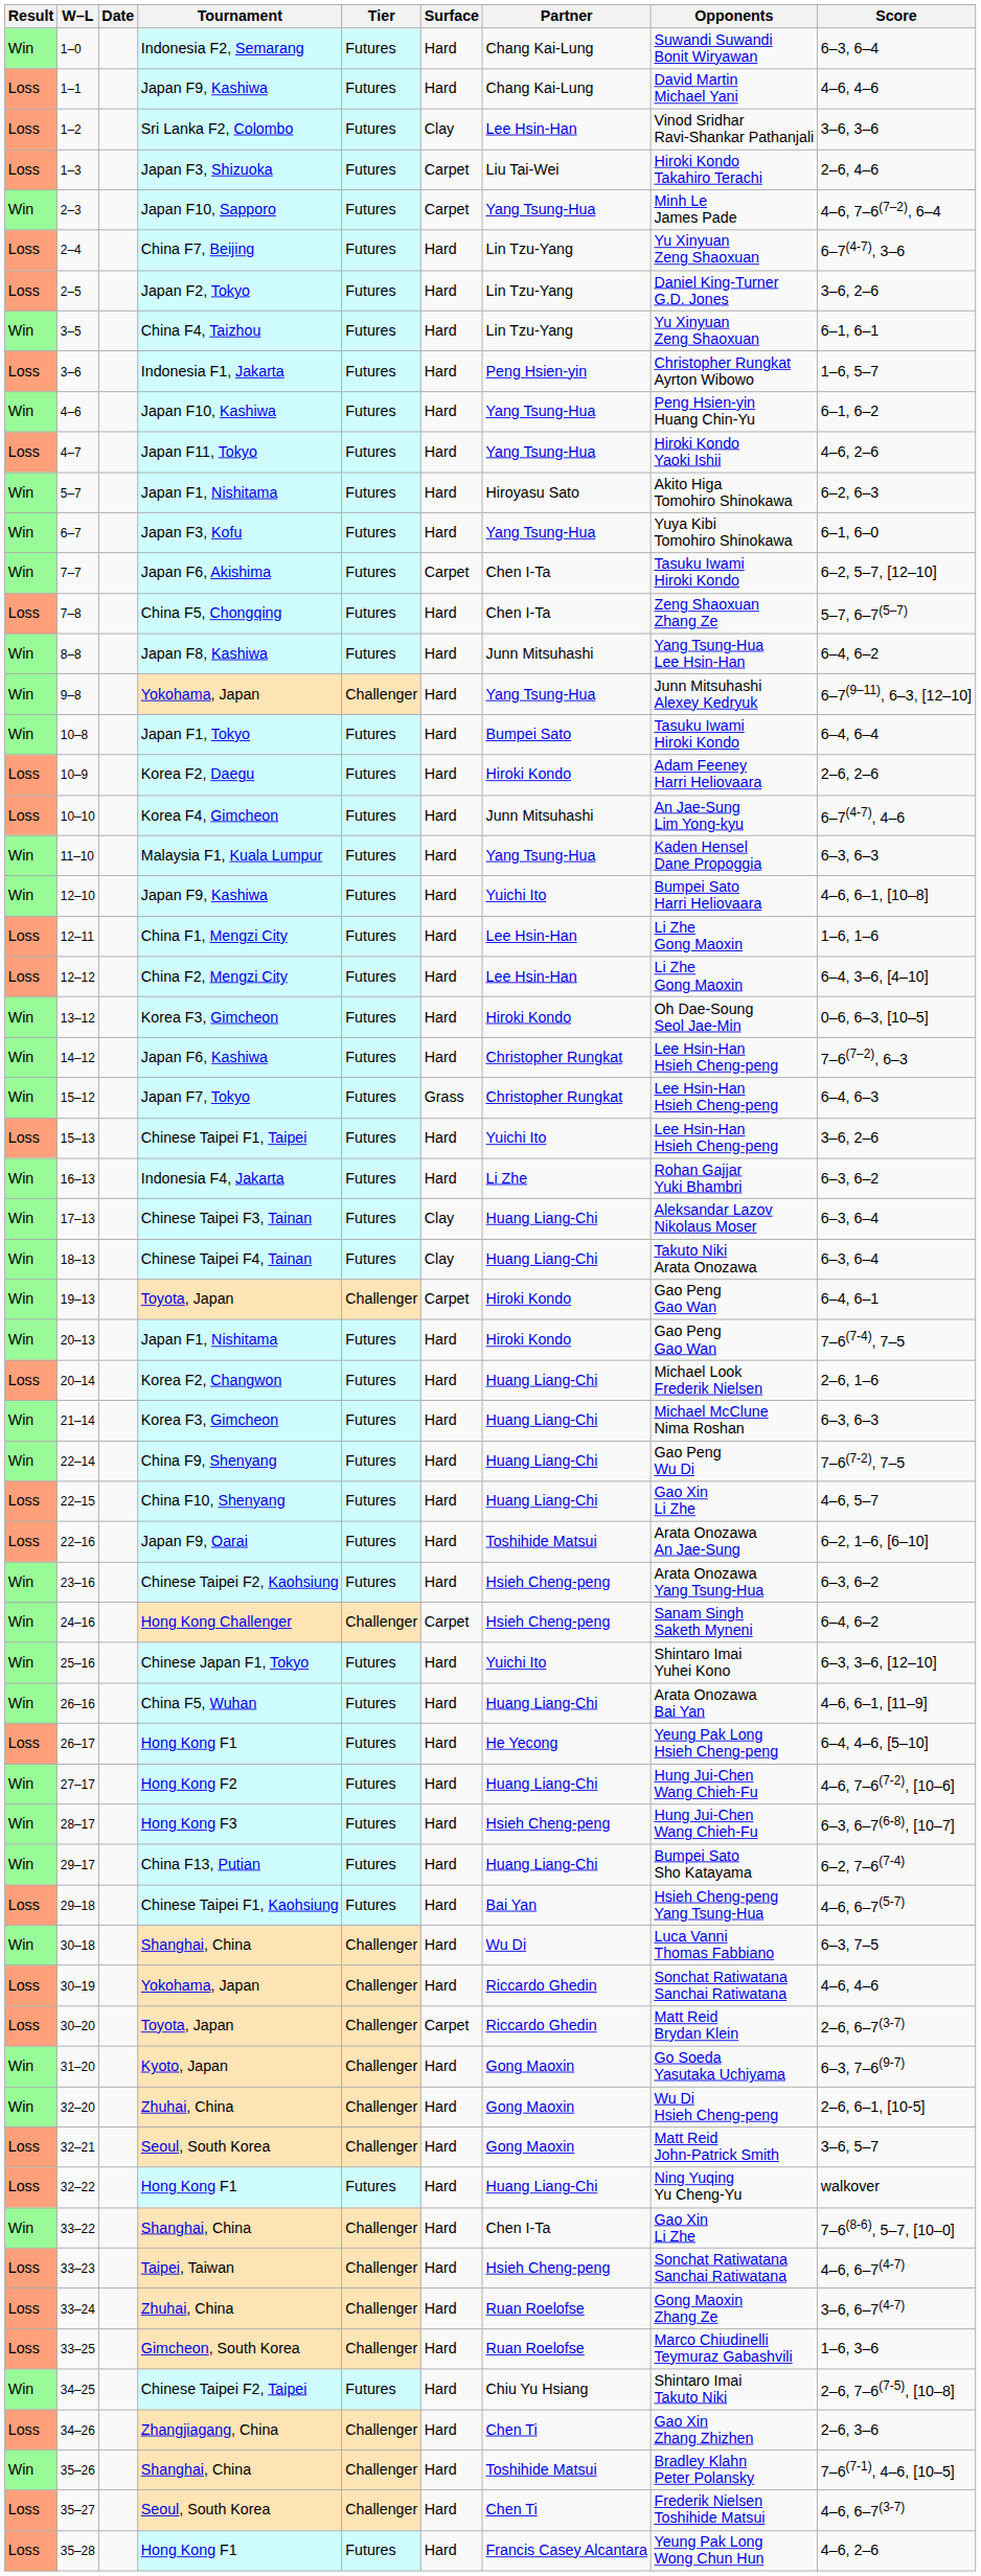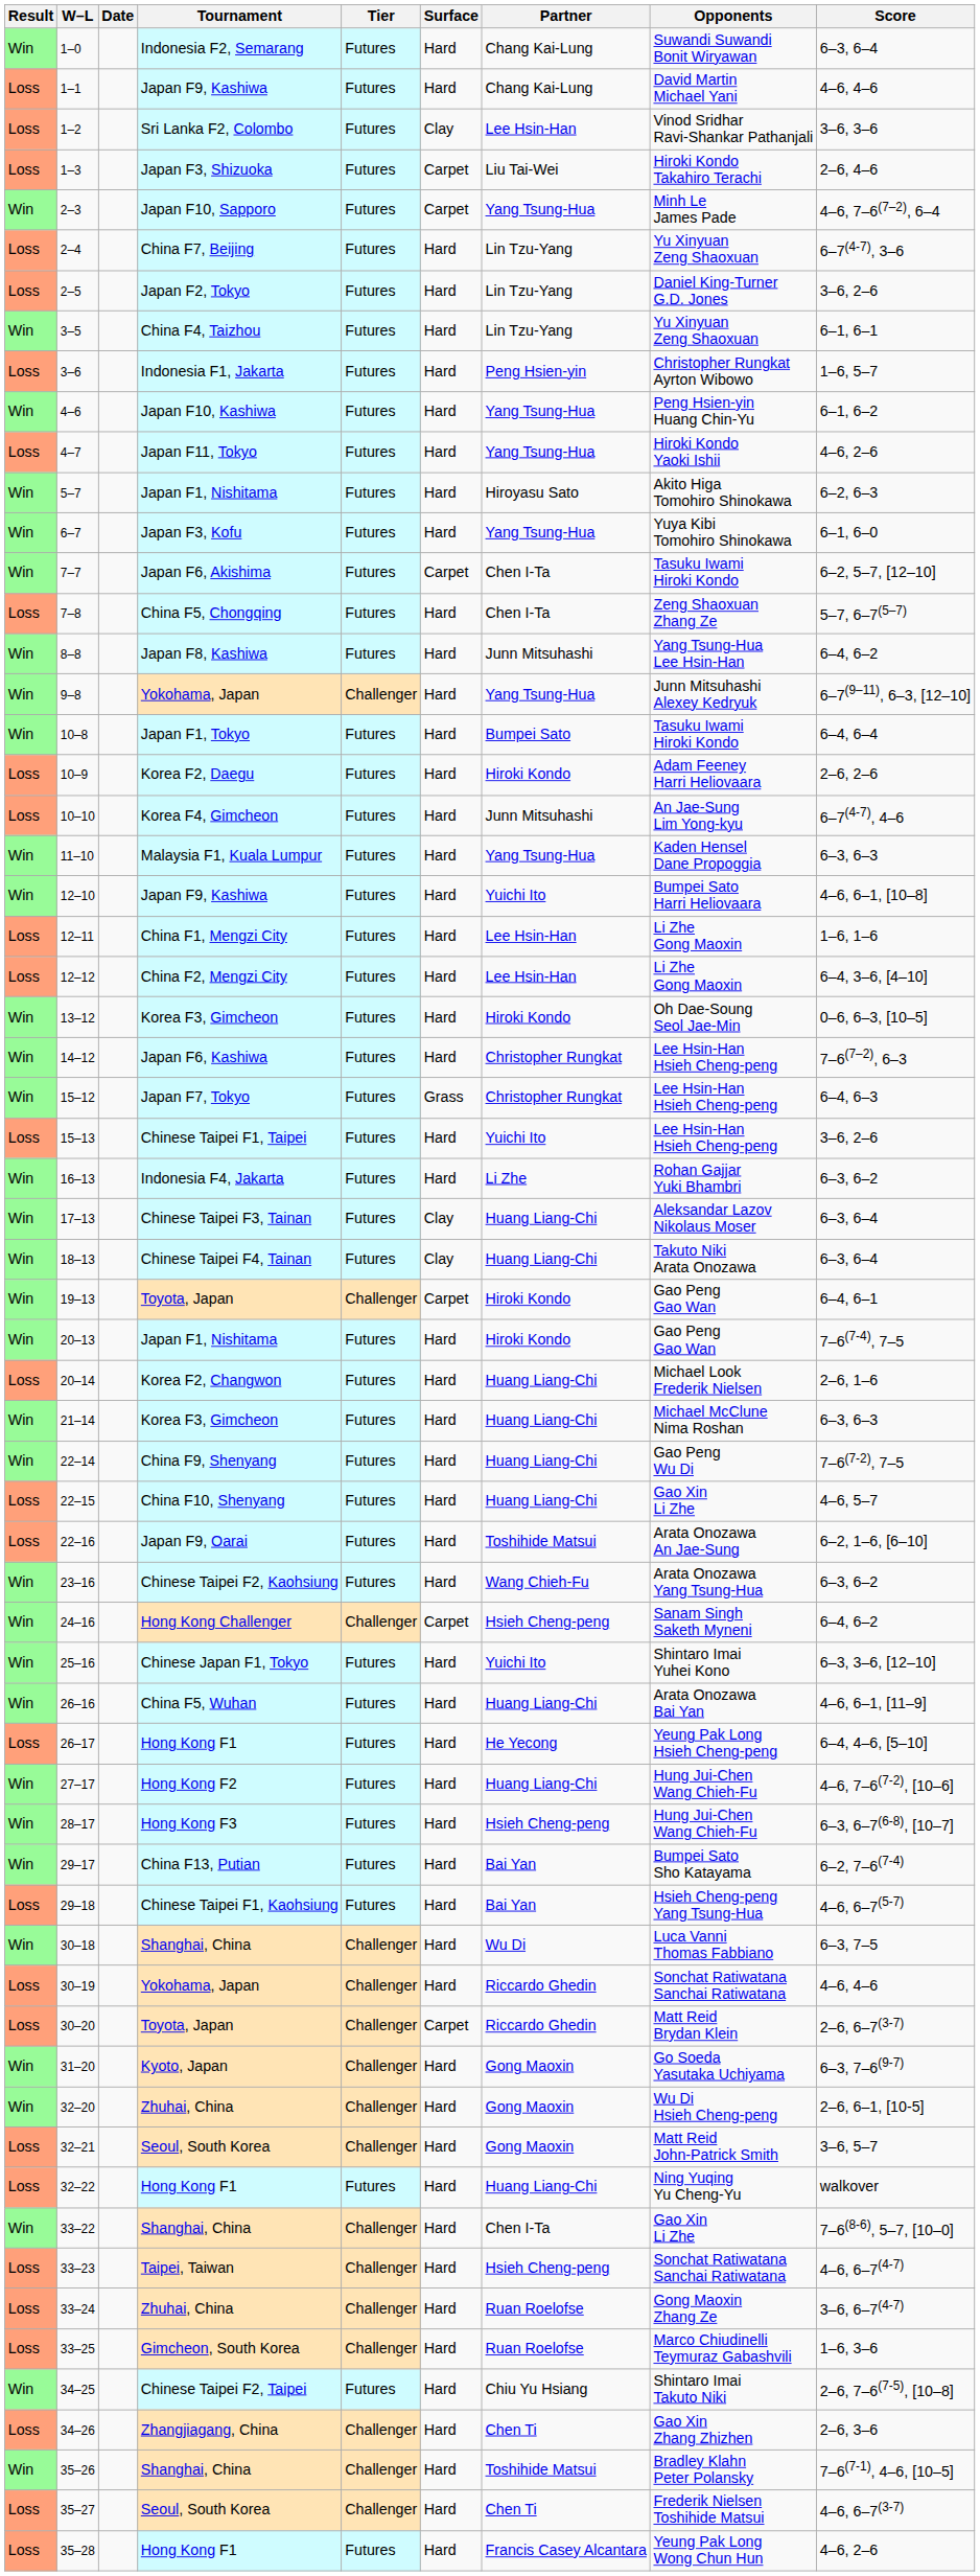23–16 | Partner: Hsieh Cheng-peng -> Wang Chieh-Fu
29–17 | Partner: Huang Liang-Chi -> Bai Yan
